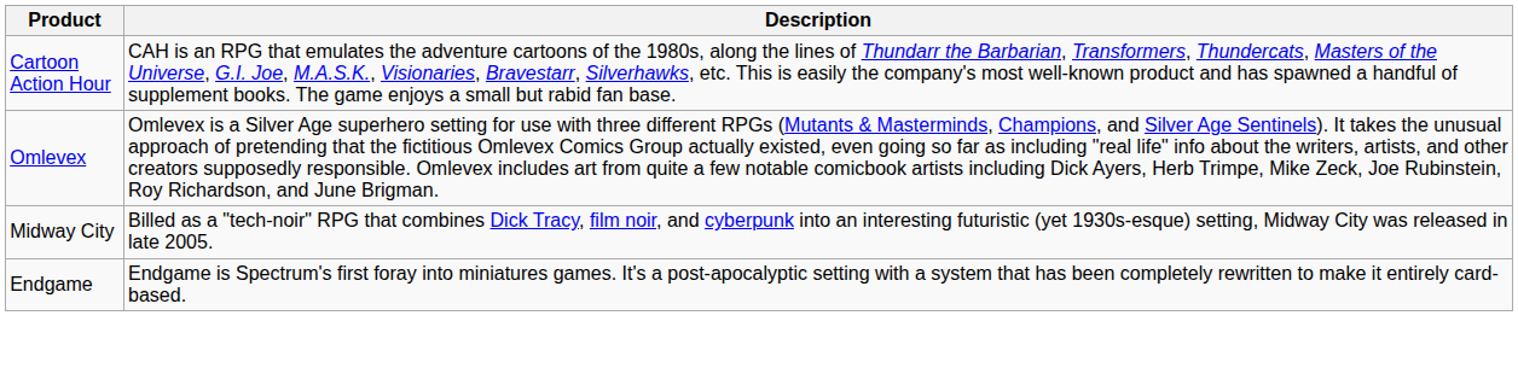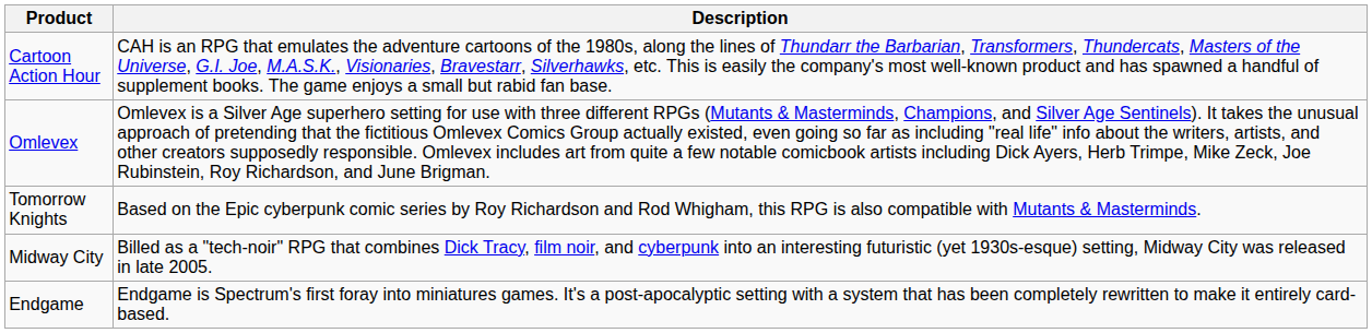+ row: Tomorrow Knights | Based on the Epic cyberpunk comic series by Roy Richardson and Rod Whigham, this RPG is also compatible with Mutants & Masterminds.
